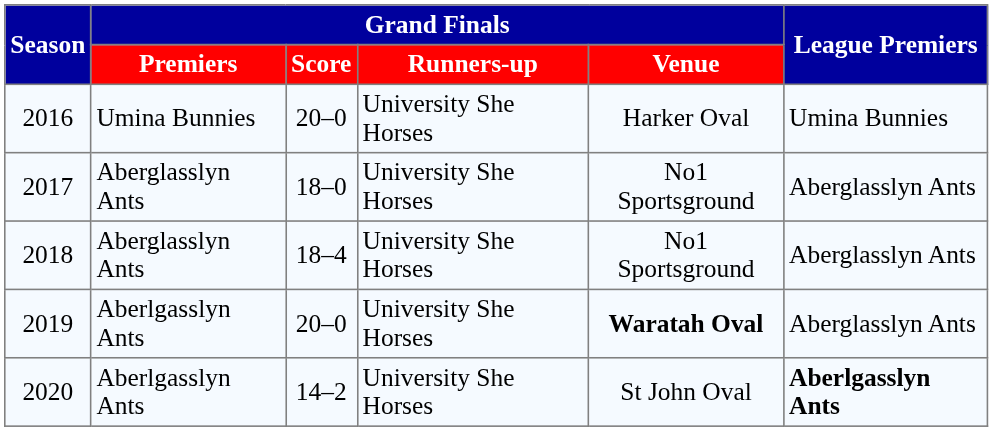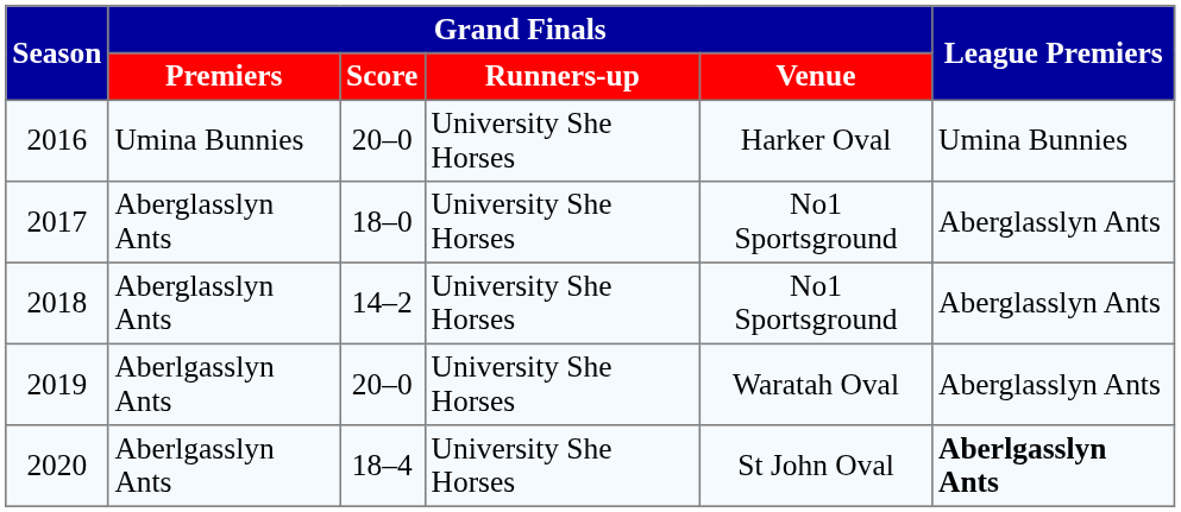2018 | Grand Finals / Score: 18–4 -> 14–2
2019 | Grand Finals / Venue: bold -> normal
2020 | Grand Finals / Score: 14–2 -> 18–4
